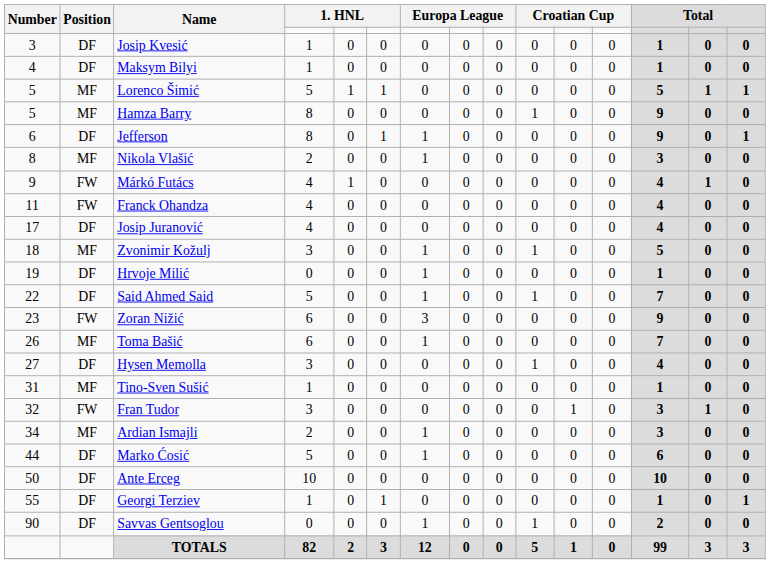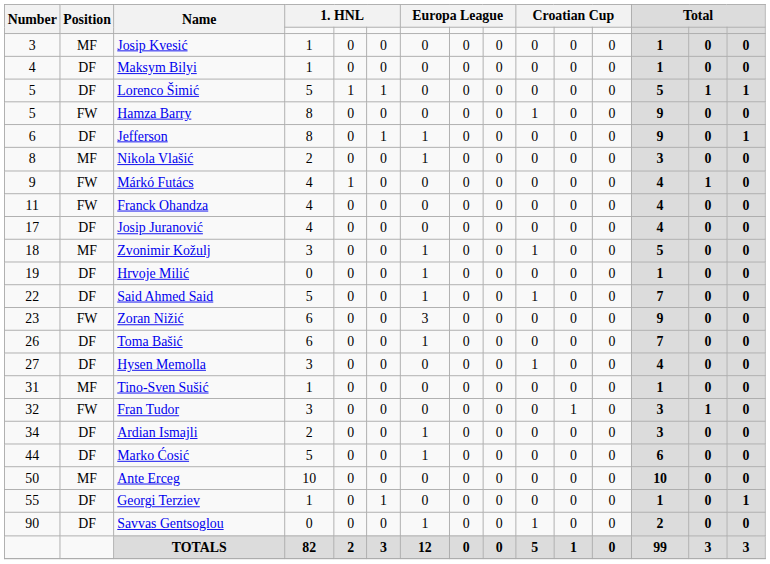Josip Kvesić | Position: DF -> MF
Lorenco Šimić | Position: MF -> DF
Hamza Barry | Position: MF -> FW
Toma Bašić | Position: MF -> DF
Ardian Ismajli | Position: MF -> DF
Ante Erceg | Position: DF -> MF
